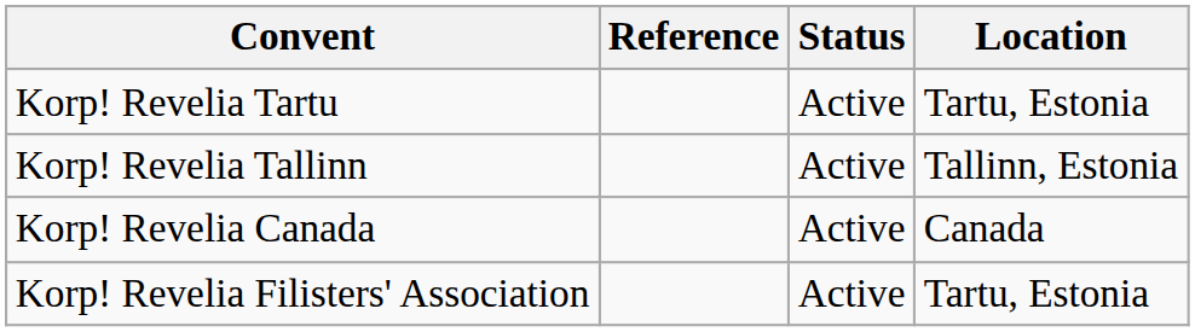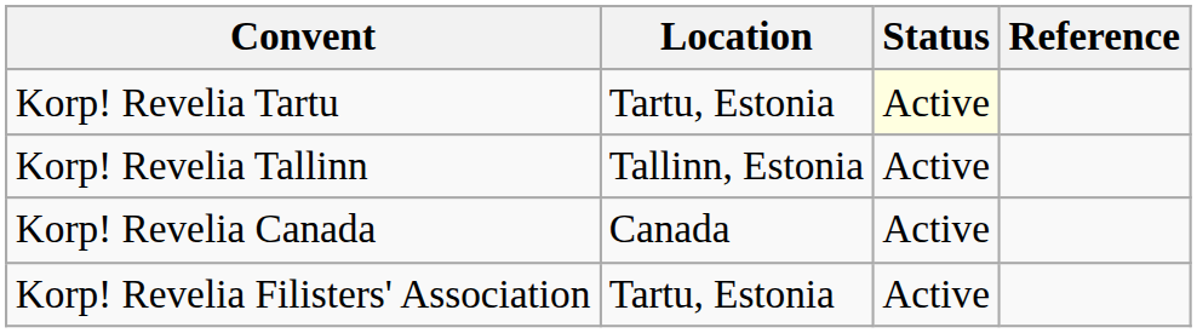columns swapped: Location <-> Reference
Korp! Revelia Tartu | Status: no background -> lightyellow background
